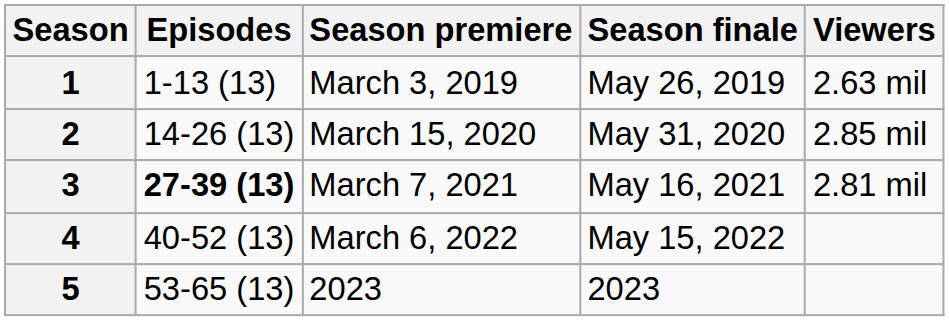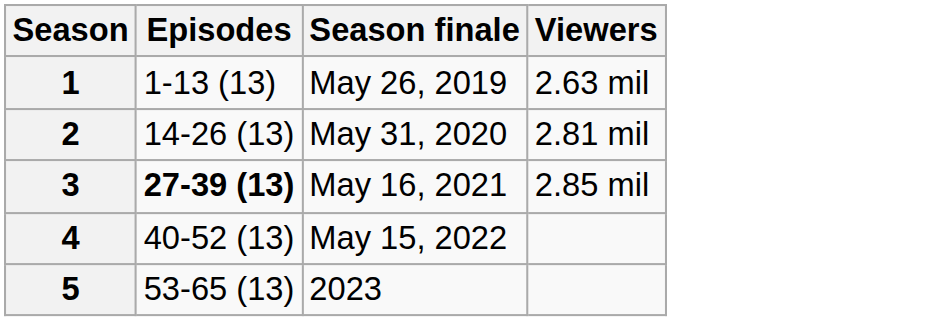- column: Season premiere | March 3, 2019 | March 15, 2020 | March 7, 2021 | March 6, 2022 | 2023
2 | Viewers: 2.85 mil -> 2.81 mil
3 | Viewers: 2.81 mil -> 2.85 mil
